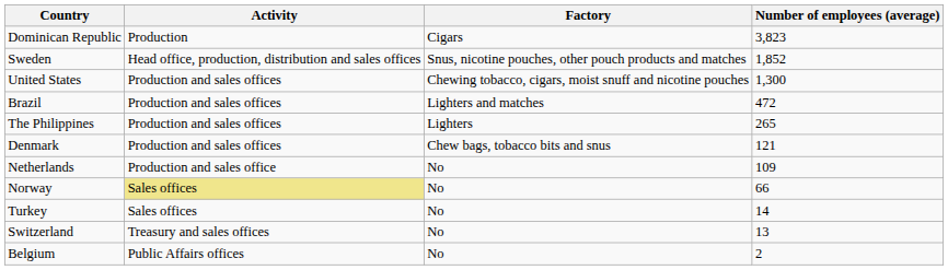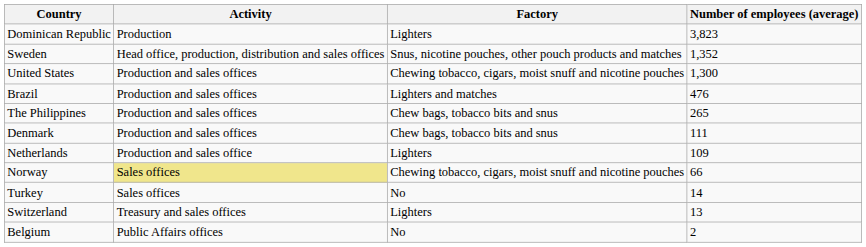Dominican Republic | Factory: Cigars -> Lighters
Sweden | Number of employees (average): 1,852 -> 1,352
Brazil | Number of employees (average): 472 -> 476
The Philippines | Factory: Lighters -> Chew bags, tobacco bits and snus
Denmark | Number of employees (average): 121 -> 111
Netherlands | Factory: No -> Lighters
Norway | Factory: No -> Chewing tobacco, cigars, moist snuff and nicotine pouches
Switzerland | Factory: No -> Lighters
